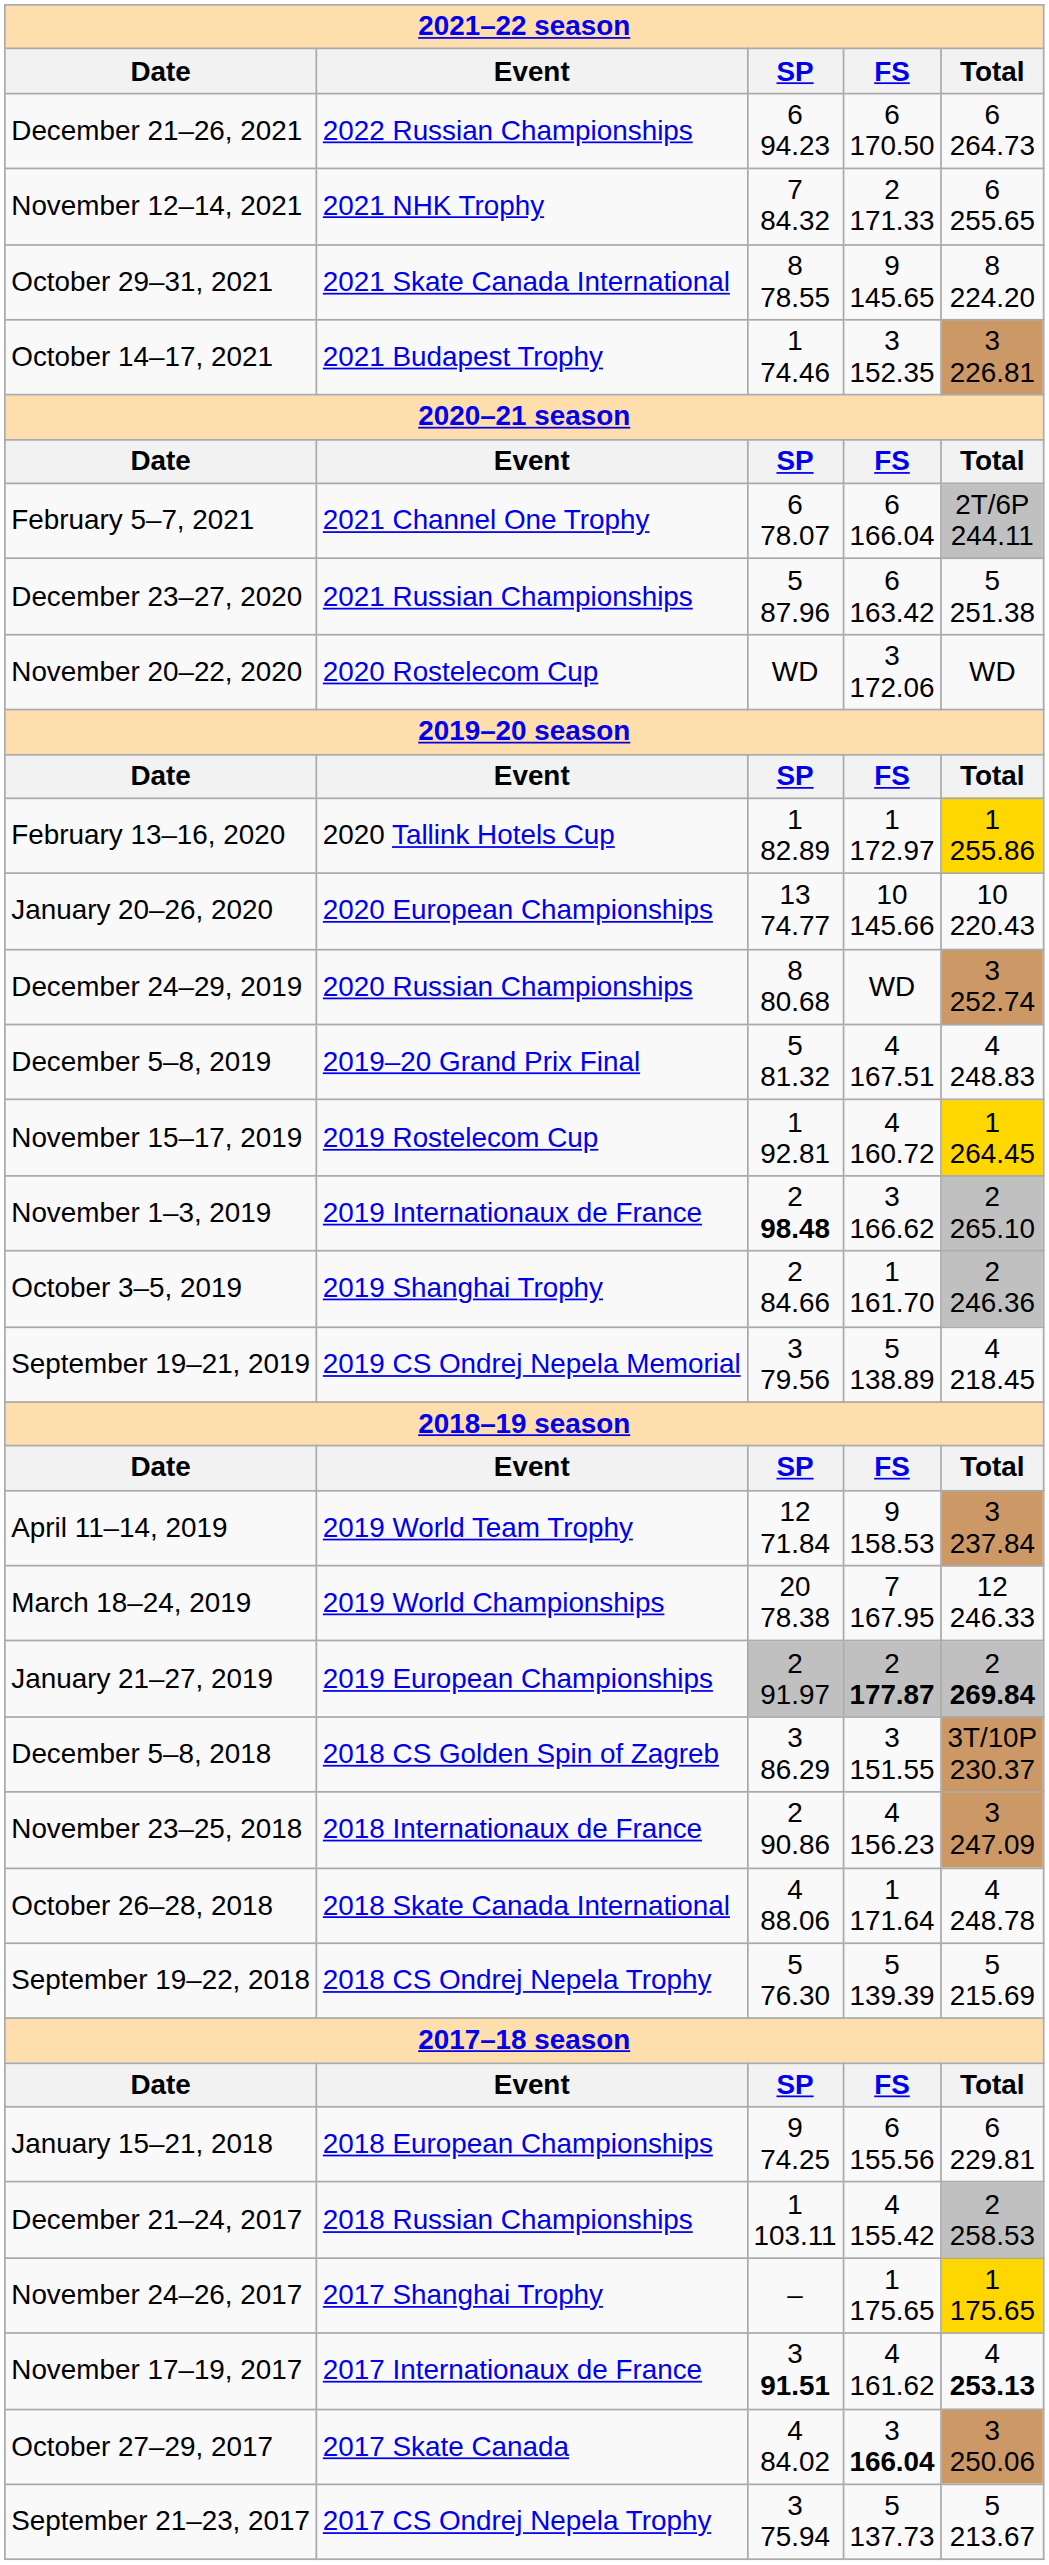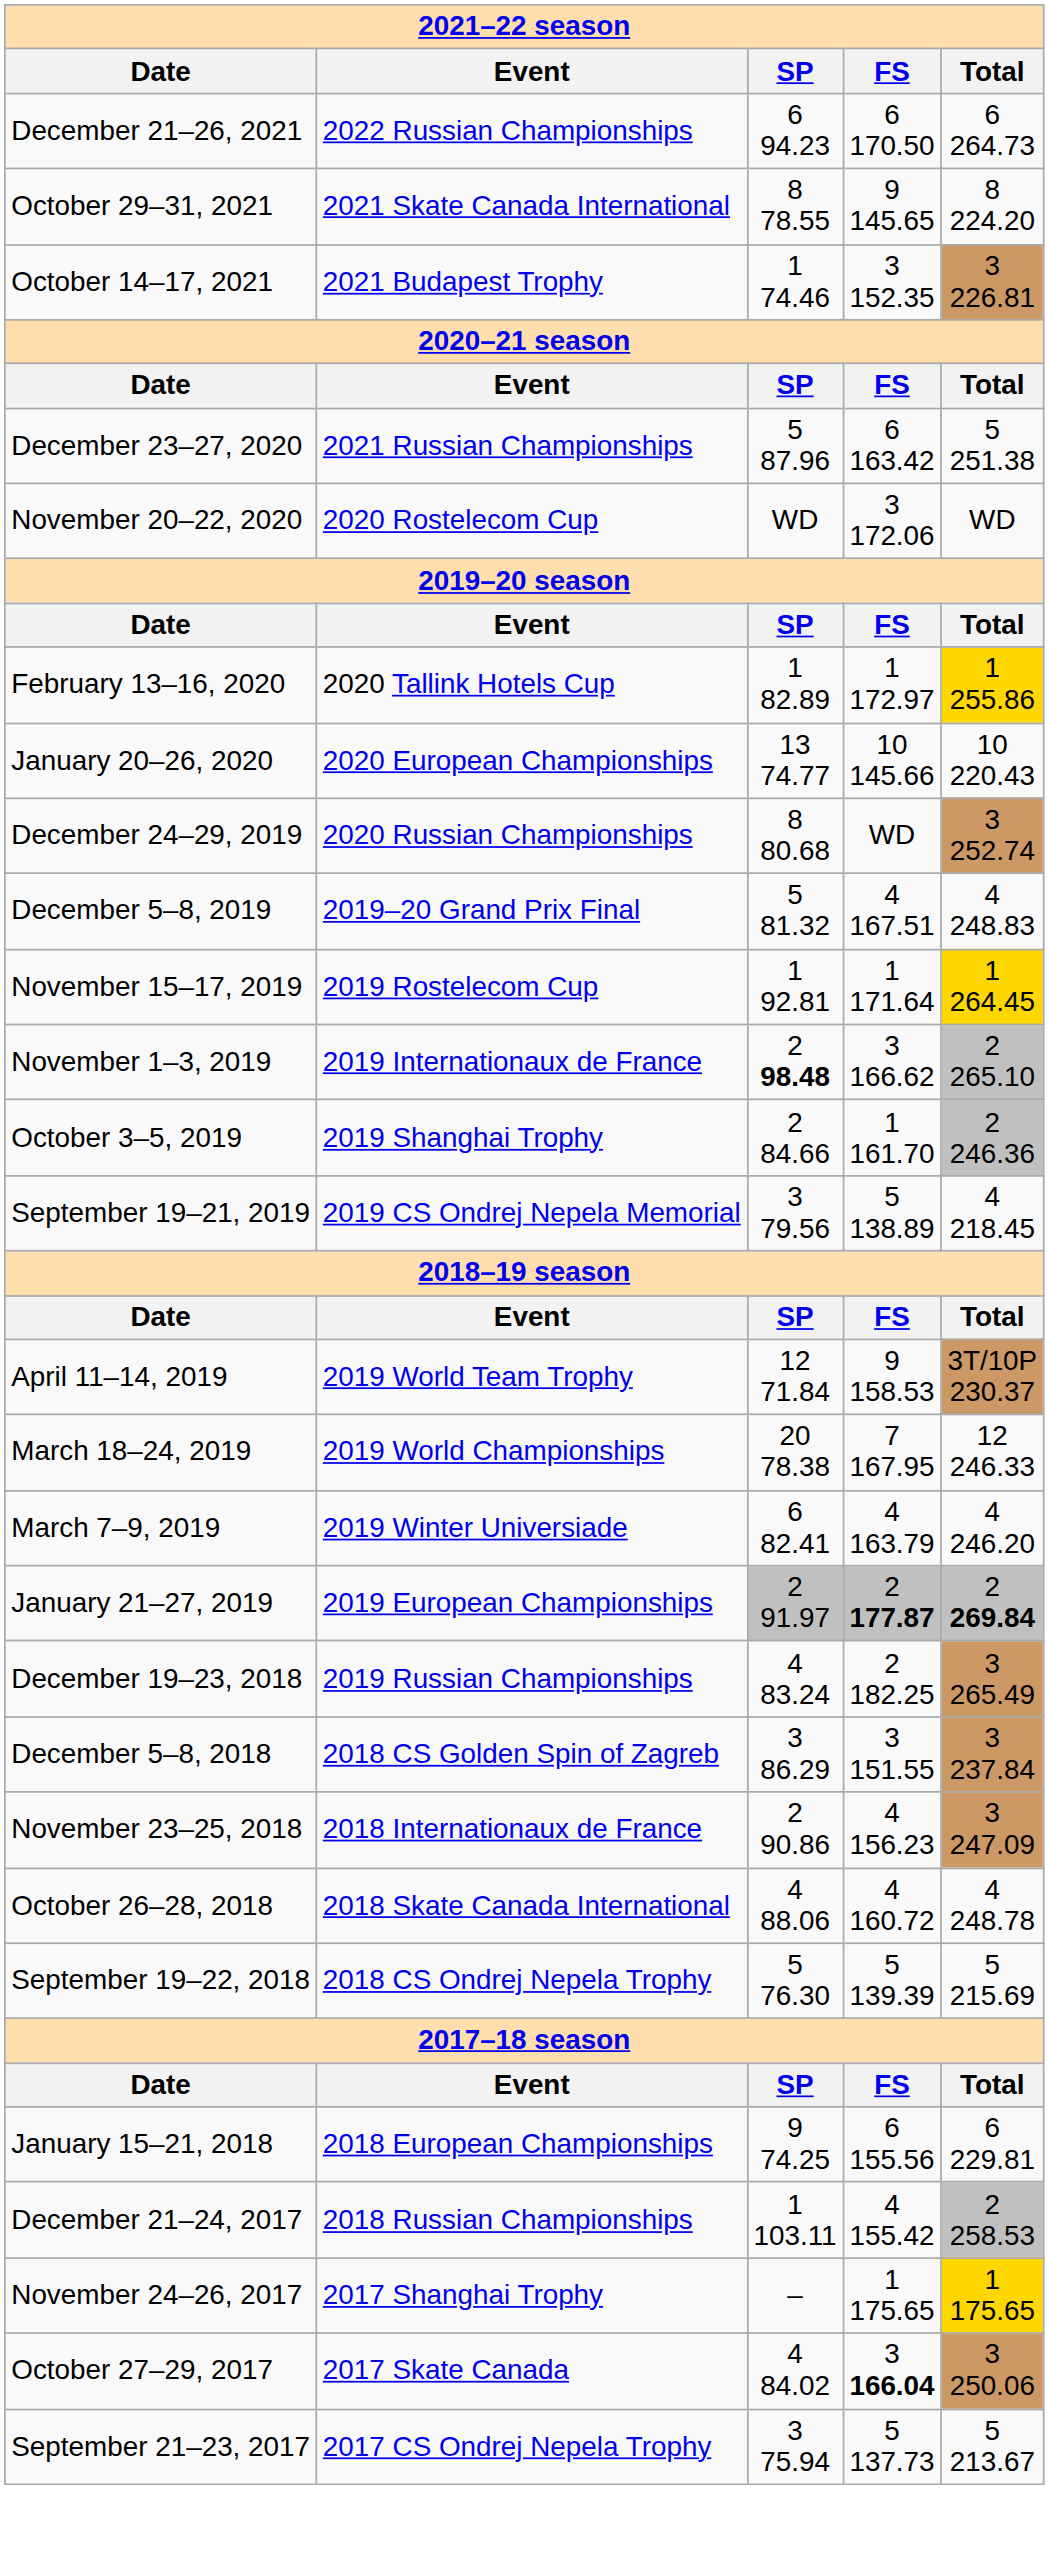- row: November 12–14, 2021 | 2021 NHK Trophy | 7 84.32 | 2 171.33 | 6 255.65
- row: February 5–7, 2021 | 2021 Channel One Trophy | 6 78.07 | 6 166.04 | 2T/6P 244.11
November 15–17, 2019 | column 4: 4 160.72 -> 1 171.64
April 11–14, 2019 | column 5: 3 237.84 -> 3T/10P 230.37
+ row: March 7–9, 2019 | 2019 Winter Universiade | 6 82.41 | 4 163.79 | 4 246.20
+ row: December 19–23, 2018 | 2019 Russian Championships | 4 83.24 | 2 182.25 | 3 265.49
December 5–8, 2018 | column 5: 3T/10P 230.37 -> 3 237.84
October 26–28, 2018 | column 4: 1 171.64 -> 4 160.72
- row: November 17–19, 2017 | 2017 Internationaux de France | 3 91.51 | 4 161.62 | 4 253.13
